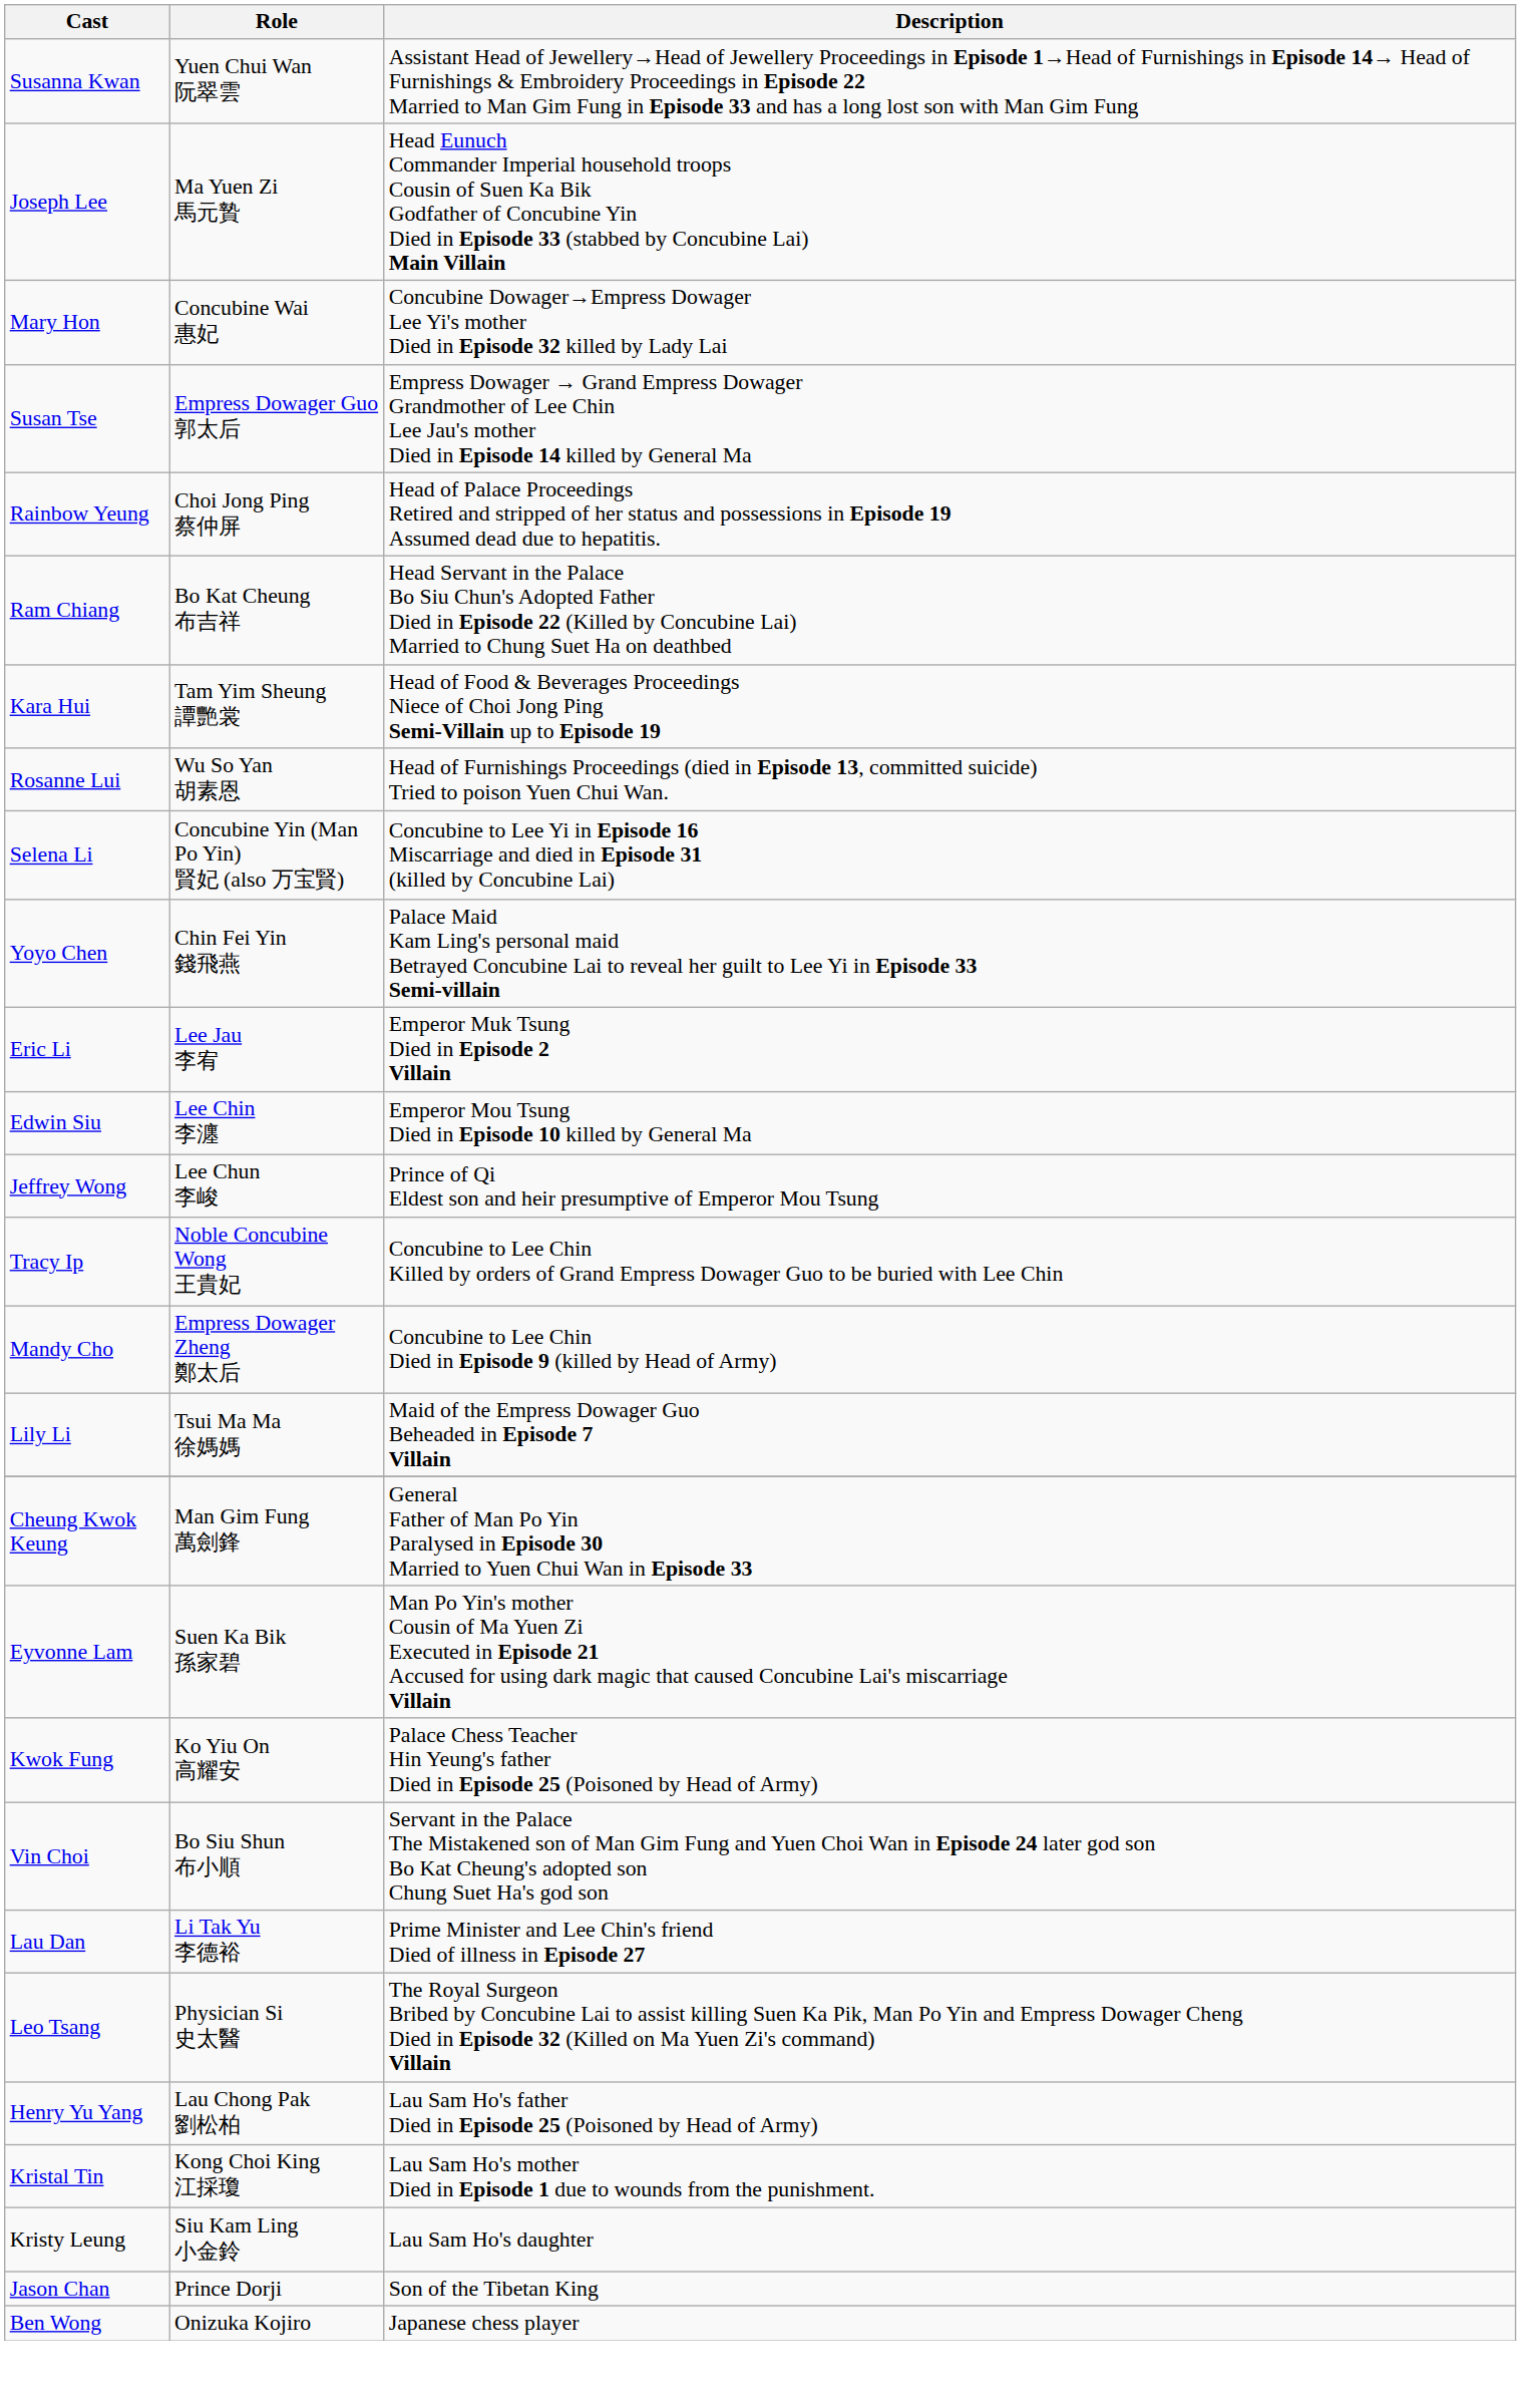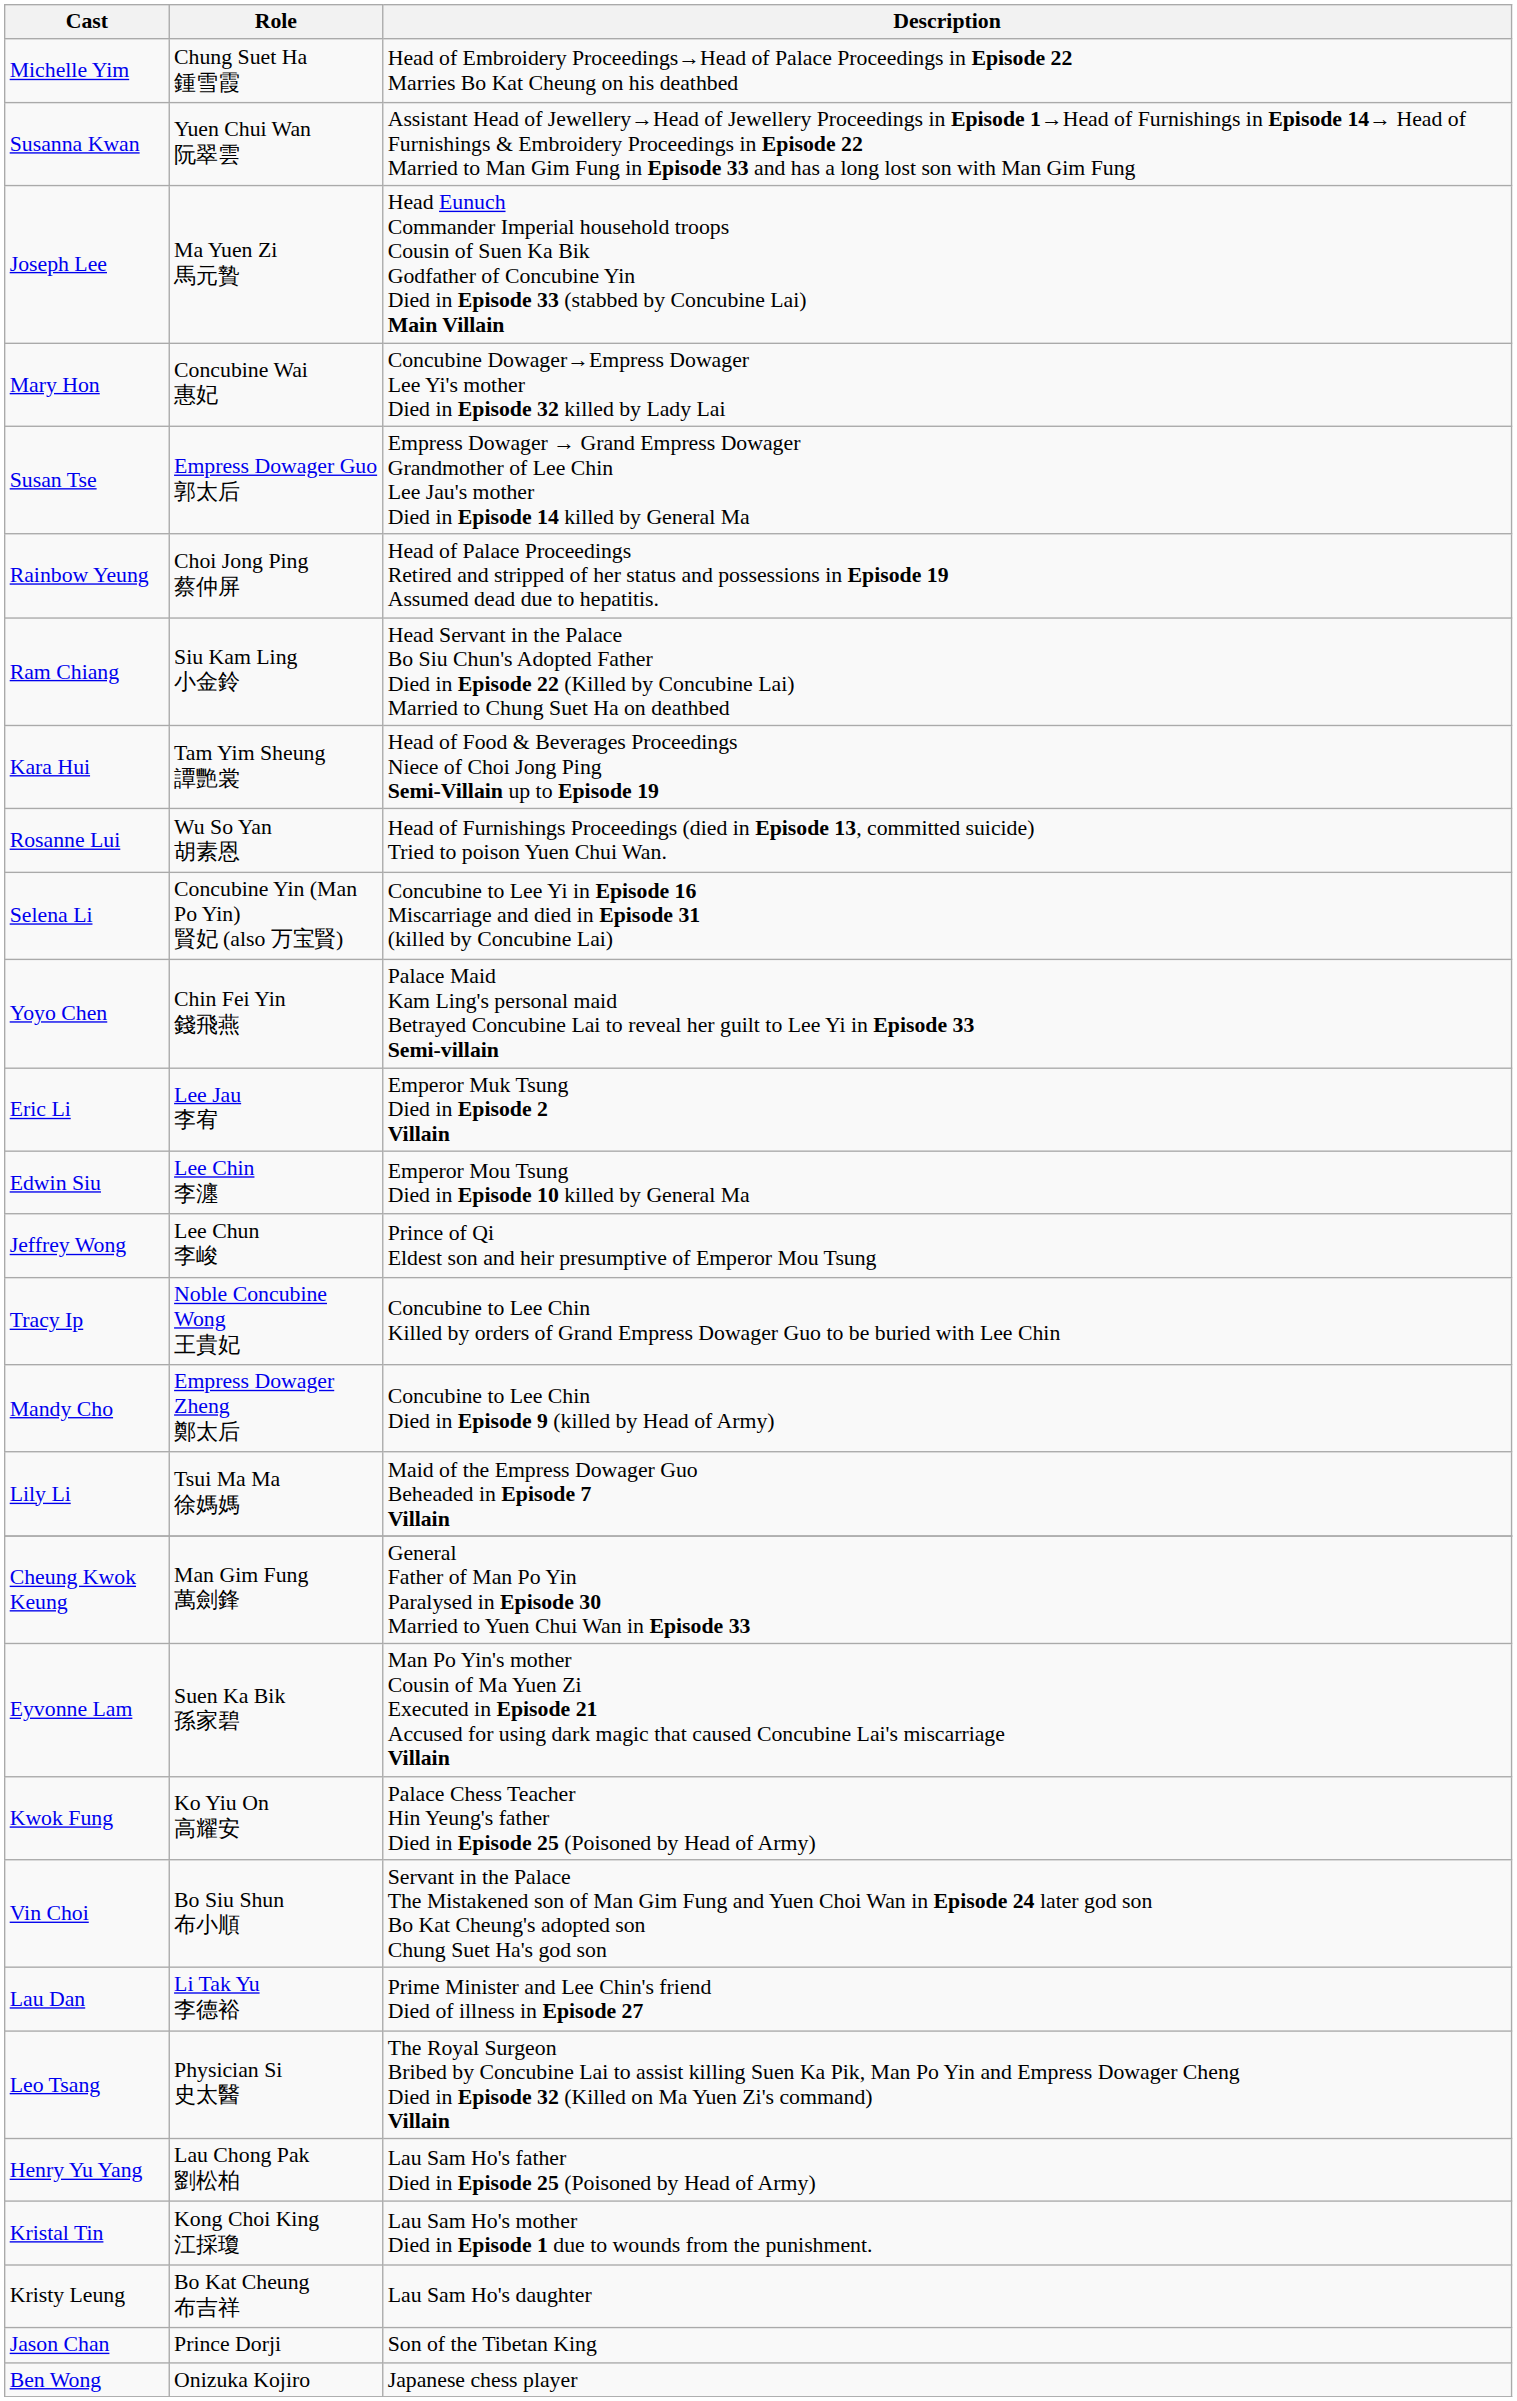+ row: Michelle Yim | Chung Suet Ha 鍾雪霞 | Head of Embroidery Proceedings→Head of Palace Proceedings in Episode 22 Marries Bo Kat Cheung on his deathbed
Ram Chiang | Role: Bo Kat Cheung 布吉祥 -> Siu Kam Ling 小金鈴
Kristy Leung | Role: Siu Kam Ling 小金鈴 -> Bo Kat Cheung 布吉祥
